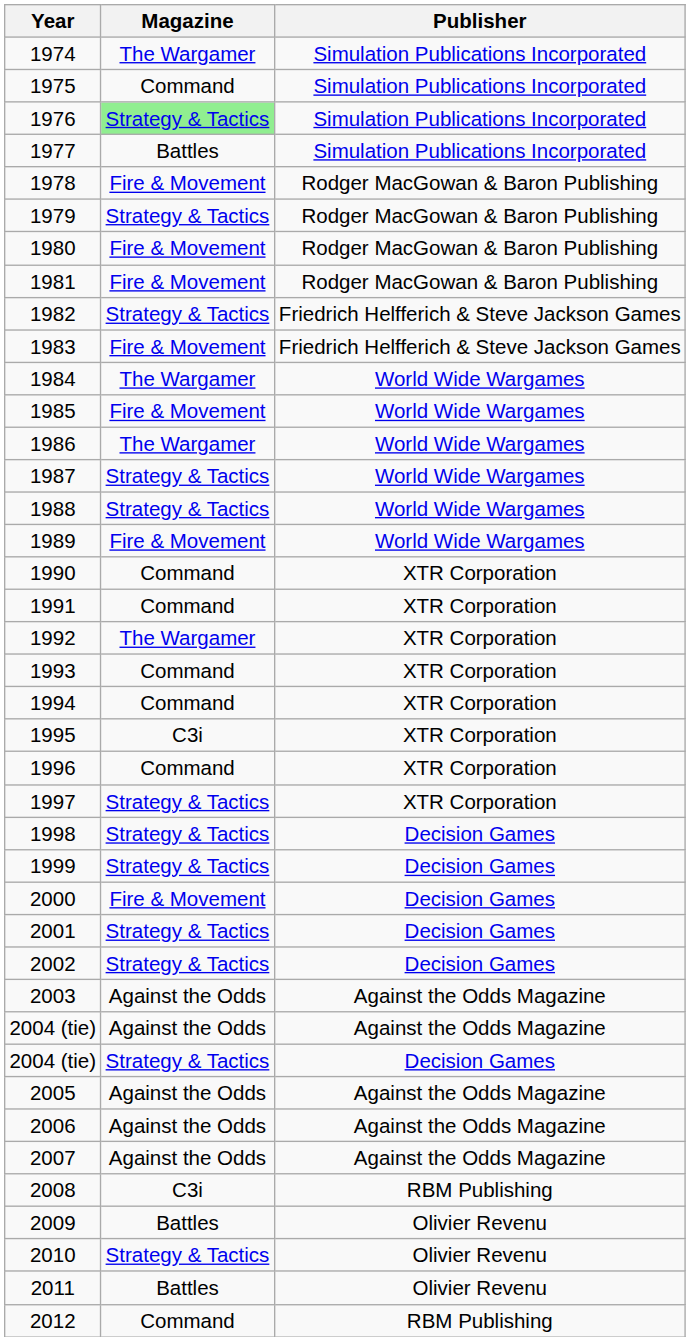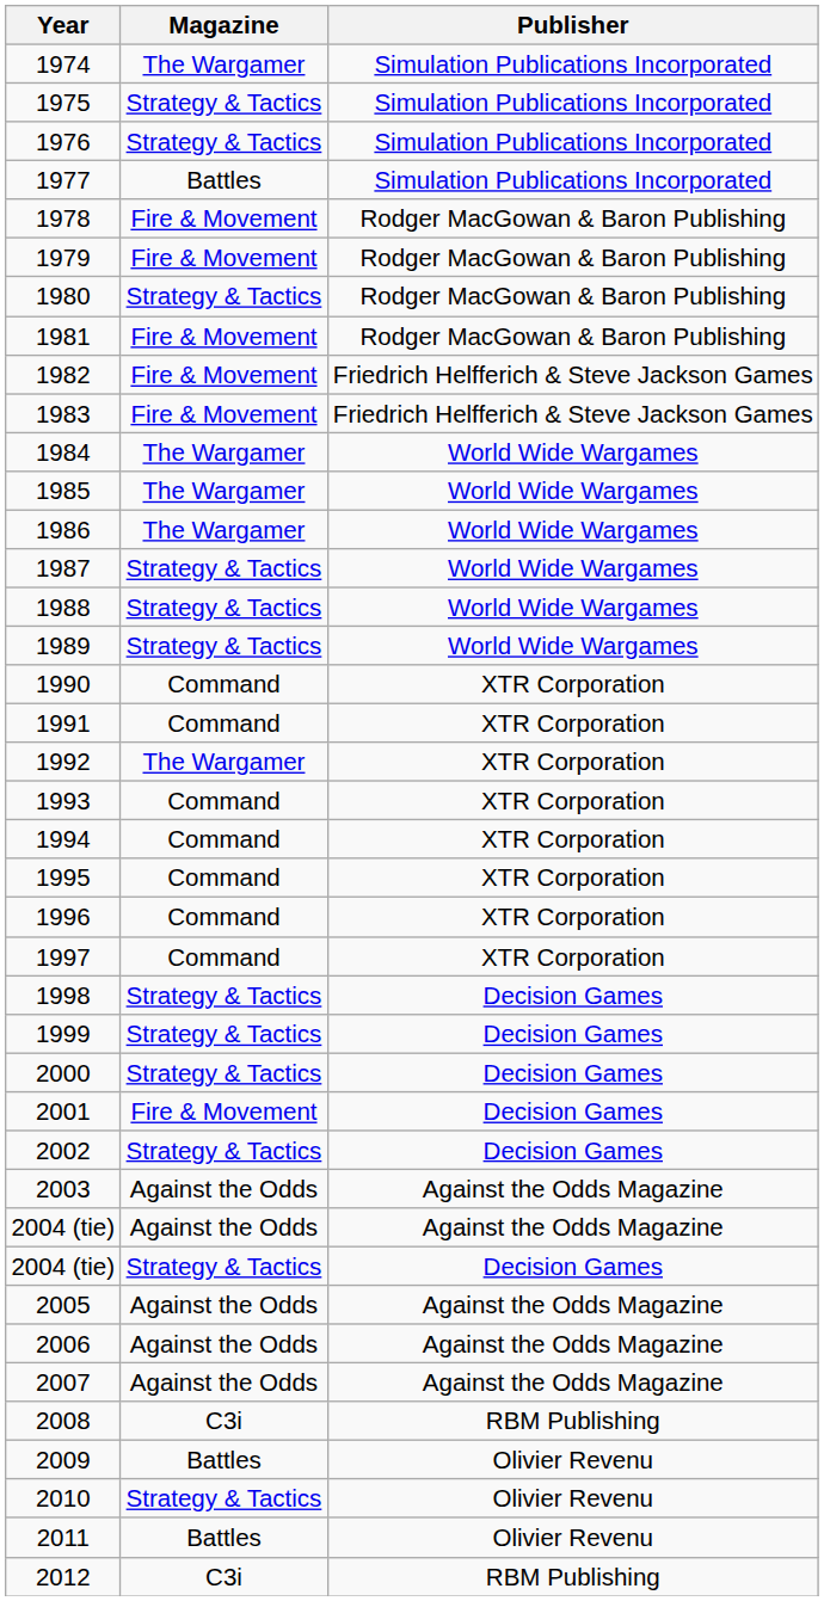1975 | Magazine: Command -> Strategy & Tactics
1976 | Magazine: lightgreen background -> no background
1979 | Magazine: Strategy & Tactics -> Fire & Movement
1980 | Magazine: Fire & Movement -> Strategy & Tactics
1982 | Magazine: Strategy & Tactics -> Fire & Movement
1985 | Magazine: Fire & Movement -> The Wargamer
1989 | Magazine: Fire & Movement -> Strategy & Tactics
1995 | Magazine: C3i -> Command
1997 | Magazine: Strategy & Tactics -> Command
2000 | Magazine: Fire & Movement -> Strategy & Tactics
2001 | Magazine: Strategy & Tactics -> Fire & Movement
2012 | Magazine: Command -> C3i
